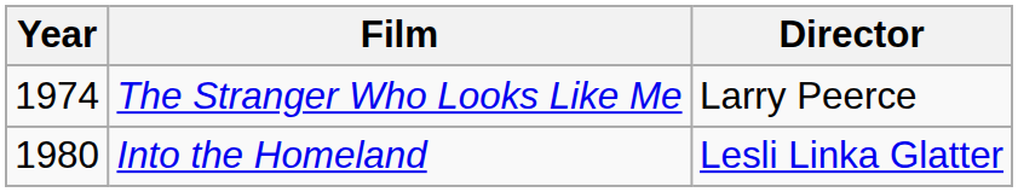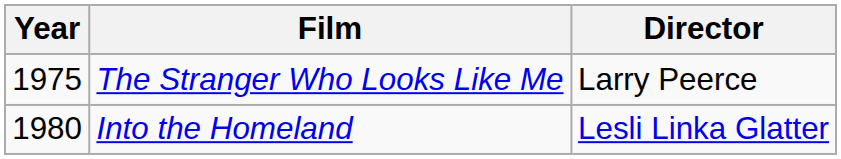The Stranger Who Looks Like Me | Year: 1974 -> 1975
